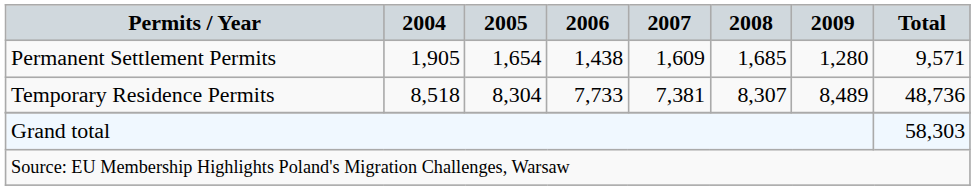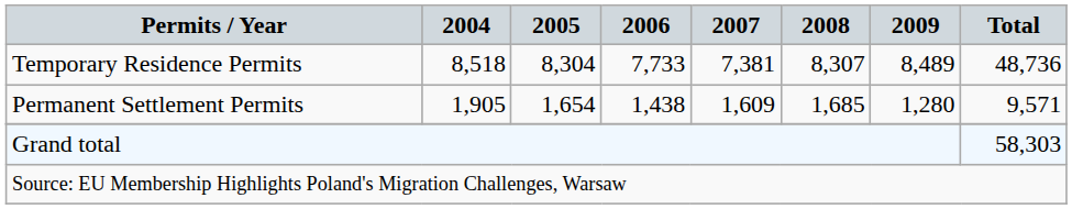rows swapped: Permanent Settlement Permits <-> Temporary Residence Permits
